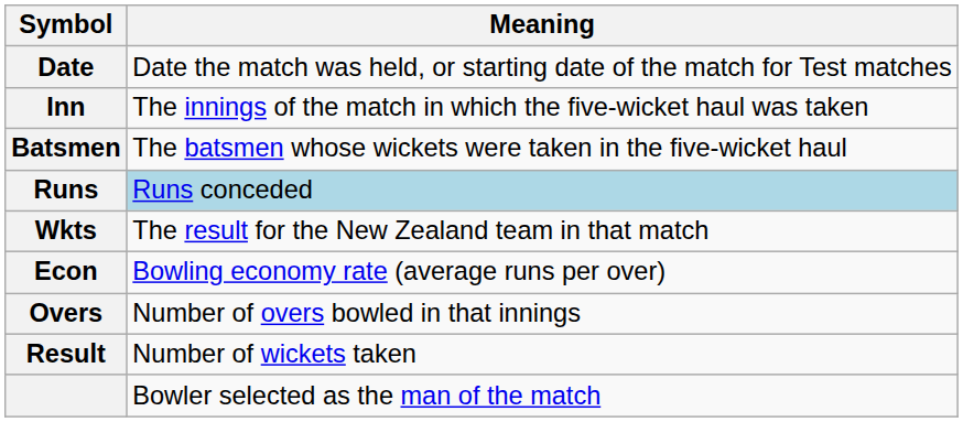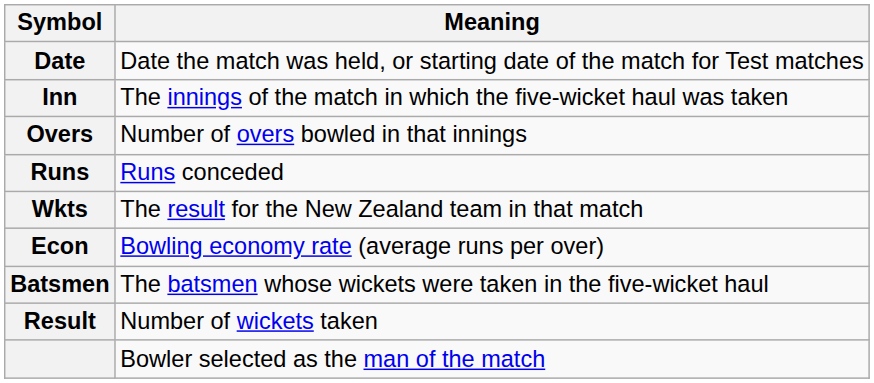rows swapped: Overs <-> Batsmen
Runs | Meaning: lightblue background -> no background
